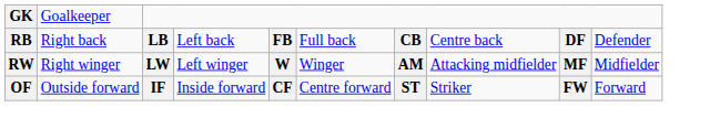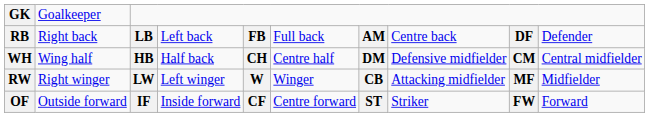RB | column 7: CB -> AM
+ row: WH | Wing half | HB | Half back | CH | Centre half | DM | Defensive midfielder | CM | Central midfielder
RW | column 7: AM -> CB
